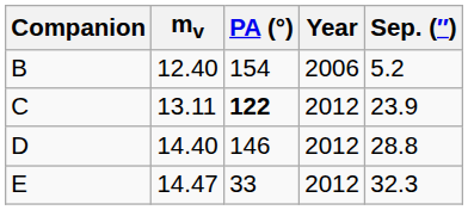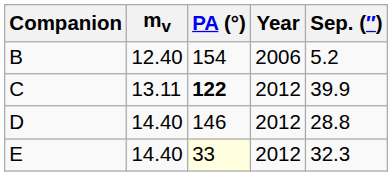C | Sep. (″): 23.9 -> 39.9
E | mv: 14.47 -> 14.40
E | PA (°): no background -> lightyellow background
